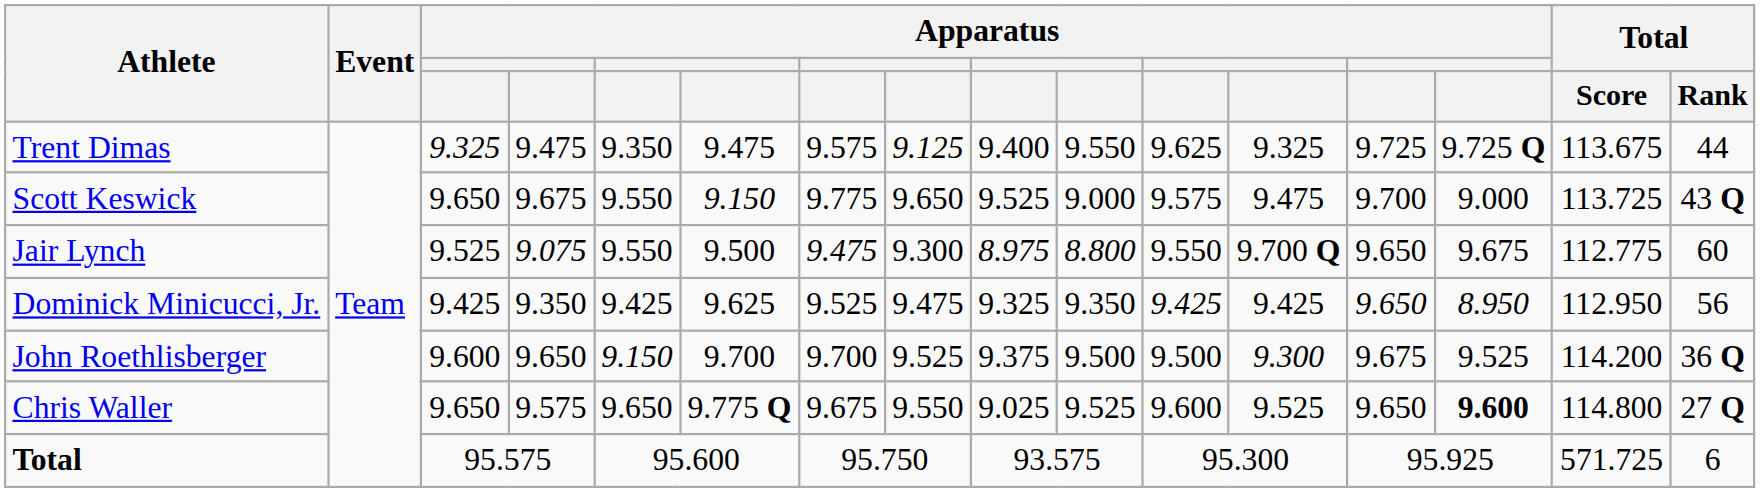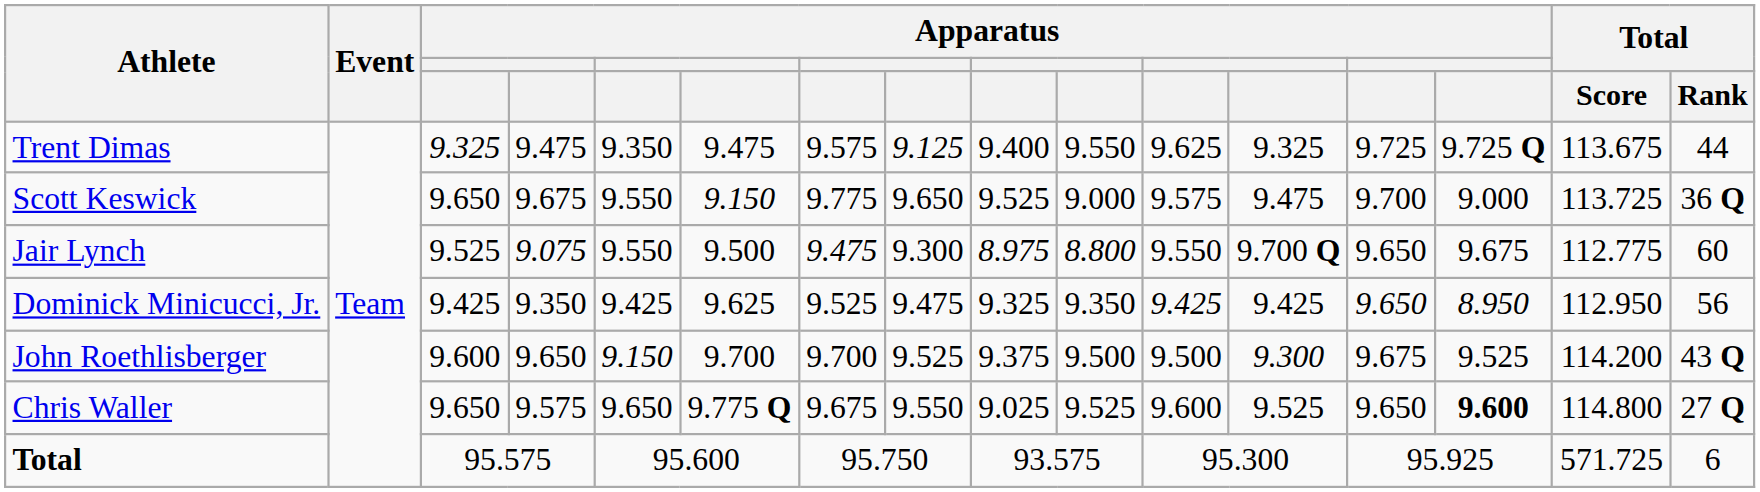Scott Keswick | Total / Rank: 43 Q -> 36 Q
John Roethlisberger | Total / Rank: 36 Q -> 43 Q
